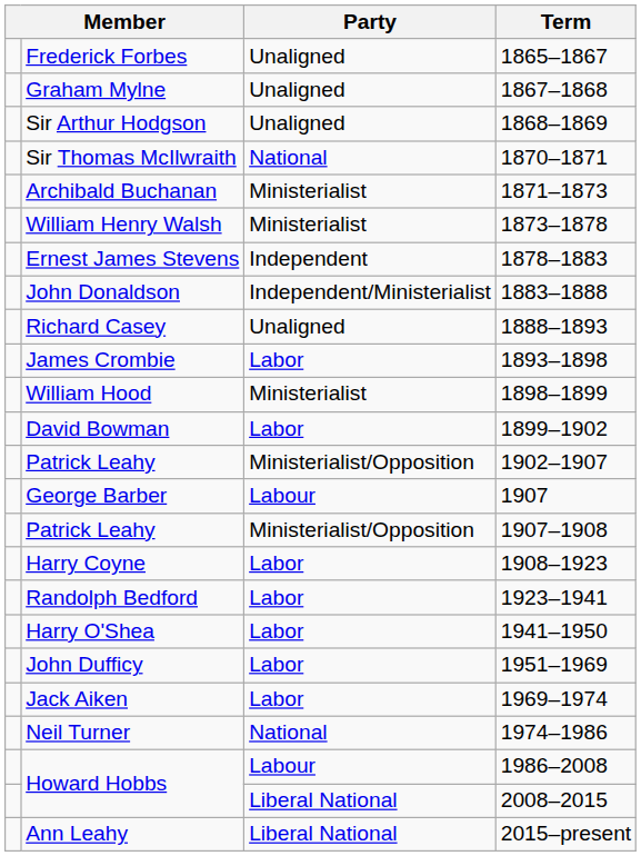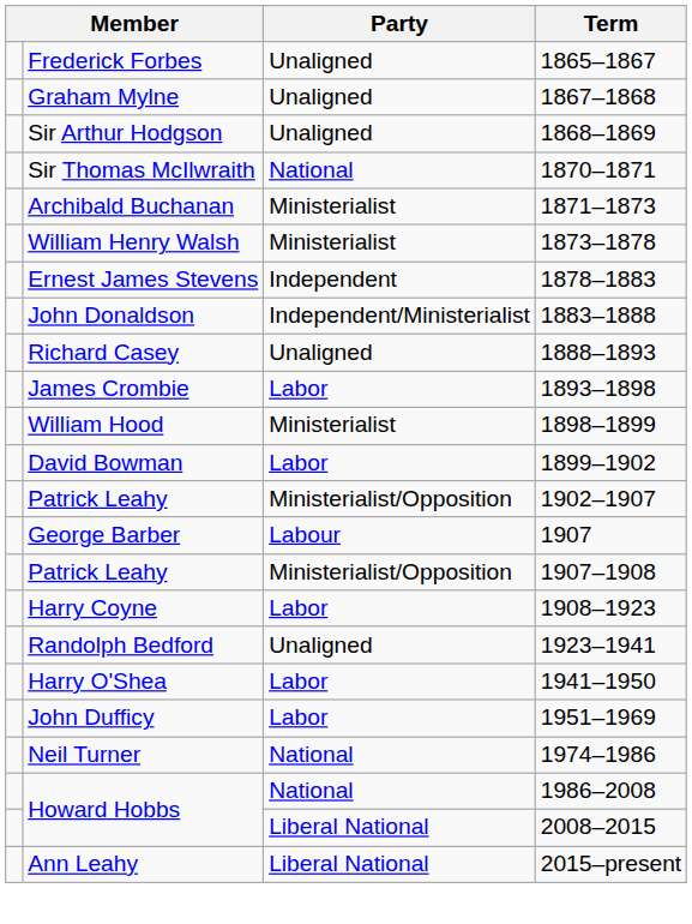Randolph Bedford | Party: Labor -> Unaligned
- row: Jack Aiken | Labor | 1969–1974
Howard Hobbs / 1986–2008 | Party: Labour -> National
